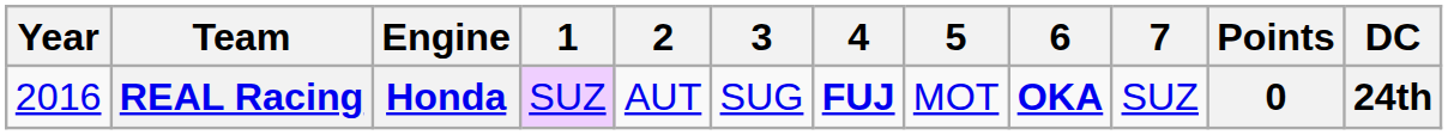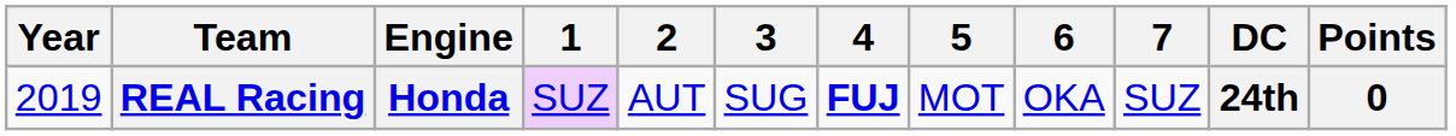columns swapped: DC <-> Points
REAL Racing | Year: 2016 -> 2019
REAL Racing | 6: bold -> normal
